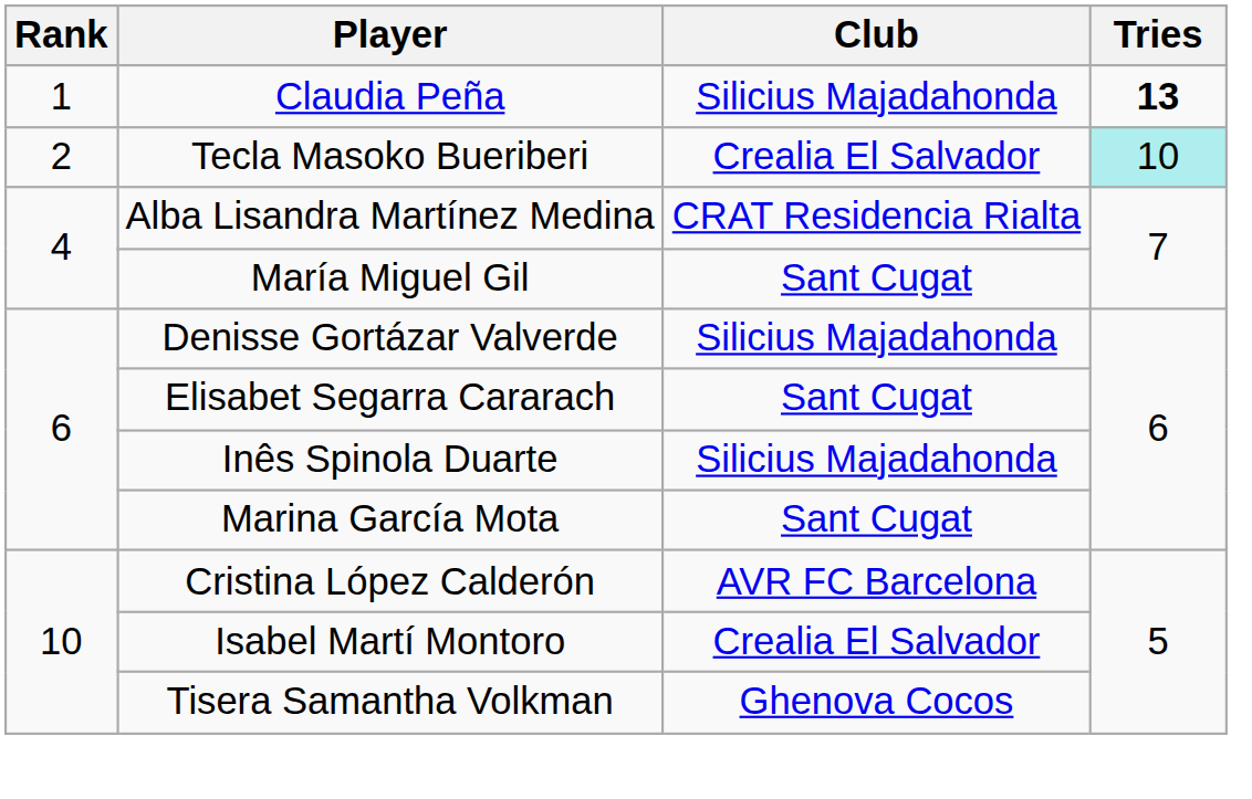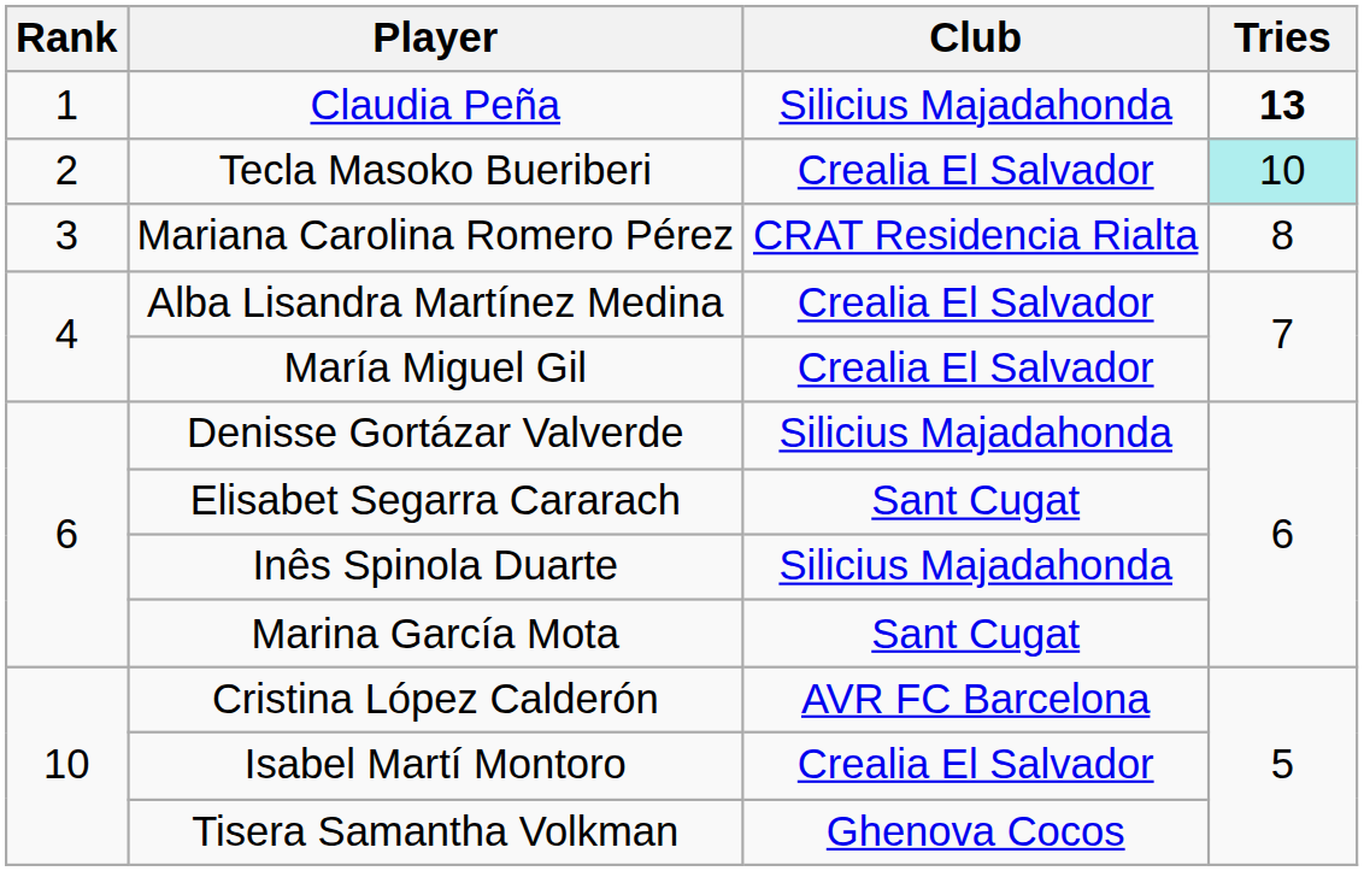+ row: 3 | Mariana Carolina Romero Pérez | CRAT Residencia Rialta | 8
Alba Lisandra Martínez Medina | Club: CRAT Residencia Rialta -> Crealia El Salvador
María Miguel Gil | Club: Sant Cugat -> Crealia El Salvador
